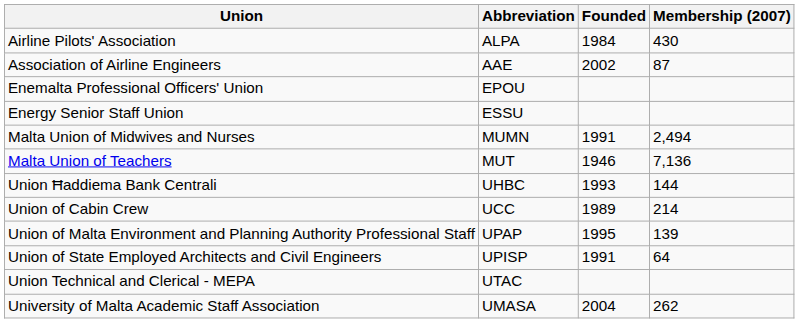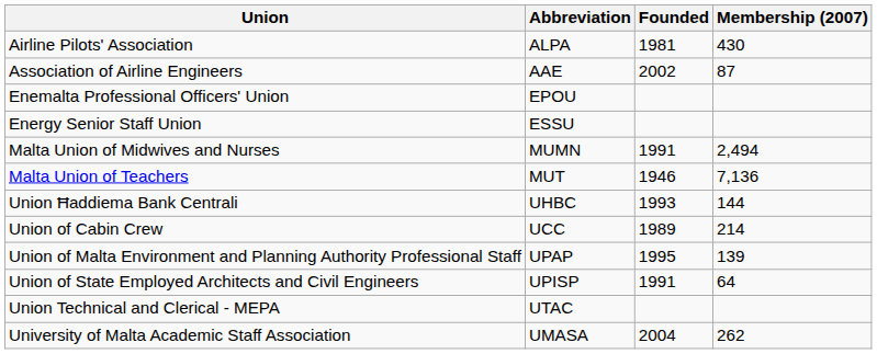Airline Pilots' Association | Founded: 1984 -> 1981
